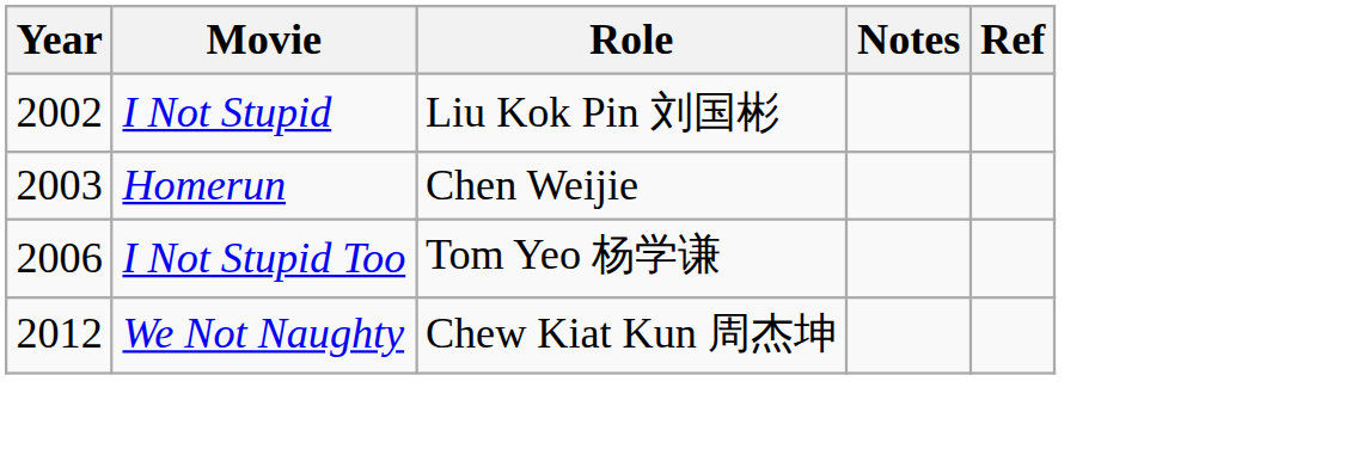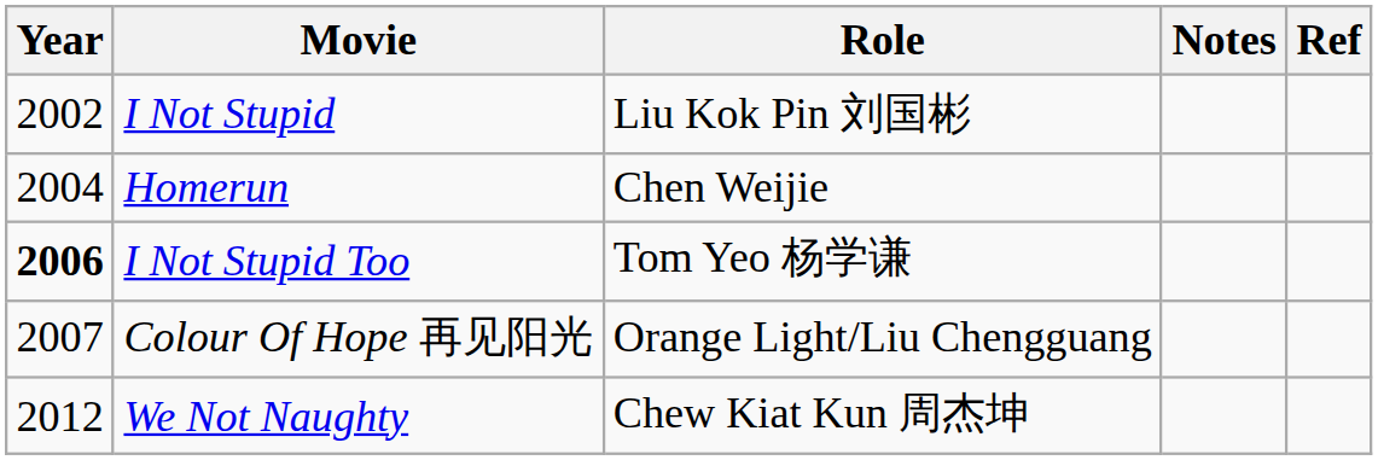Homerun | Year: 2003 -> 2004
I Not Stupid Too | Year: normal -> bold
+ row: 2007 | Colour Of Hope 再见阳光 | Orange Light/Liu Chengguang
